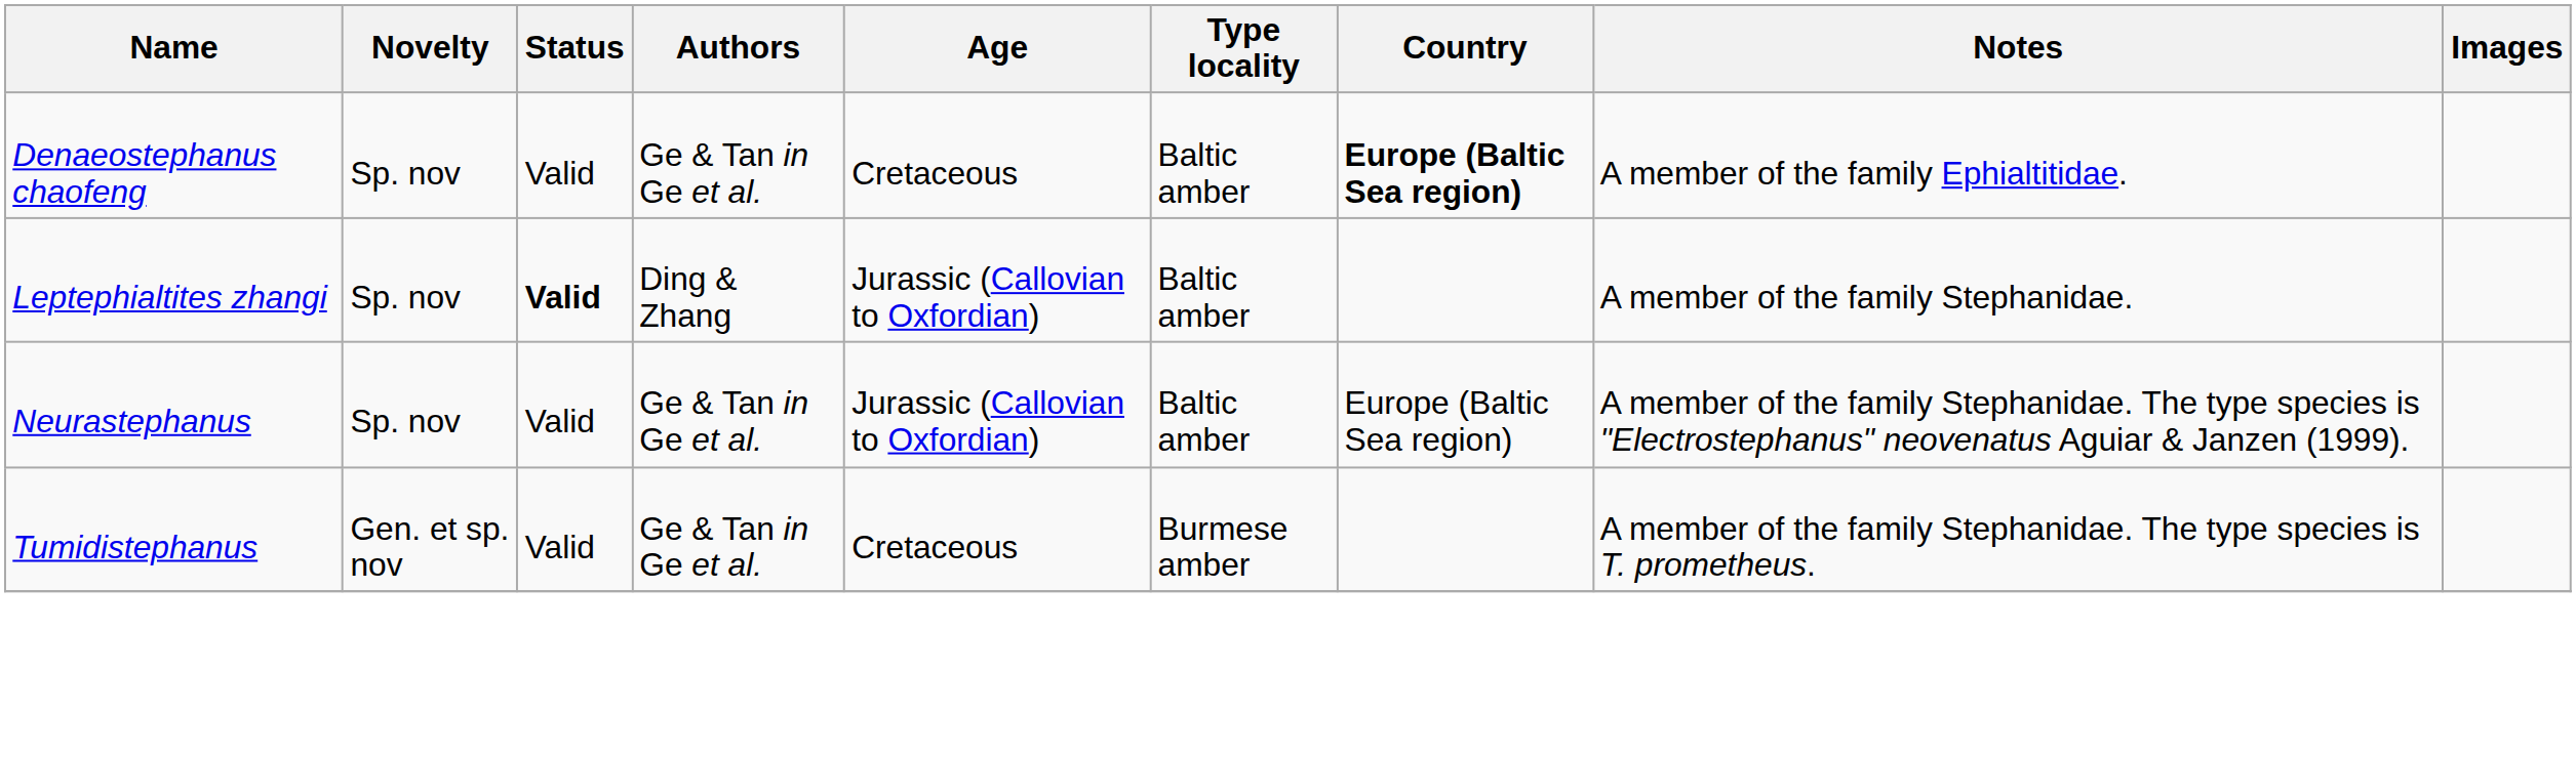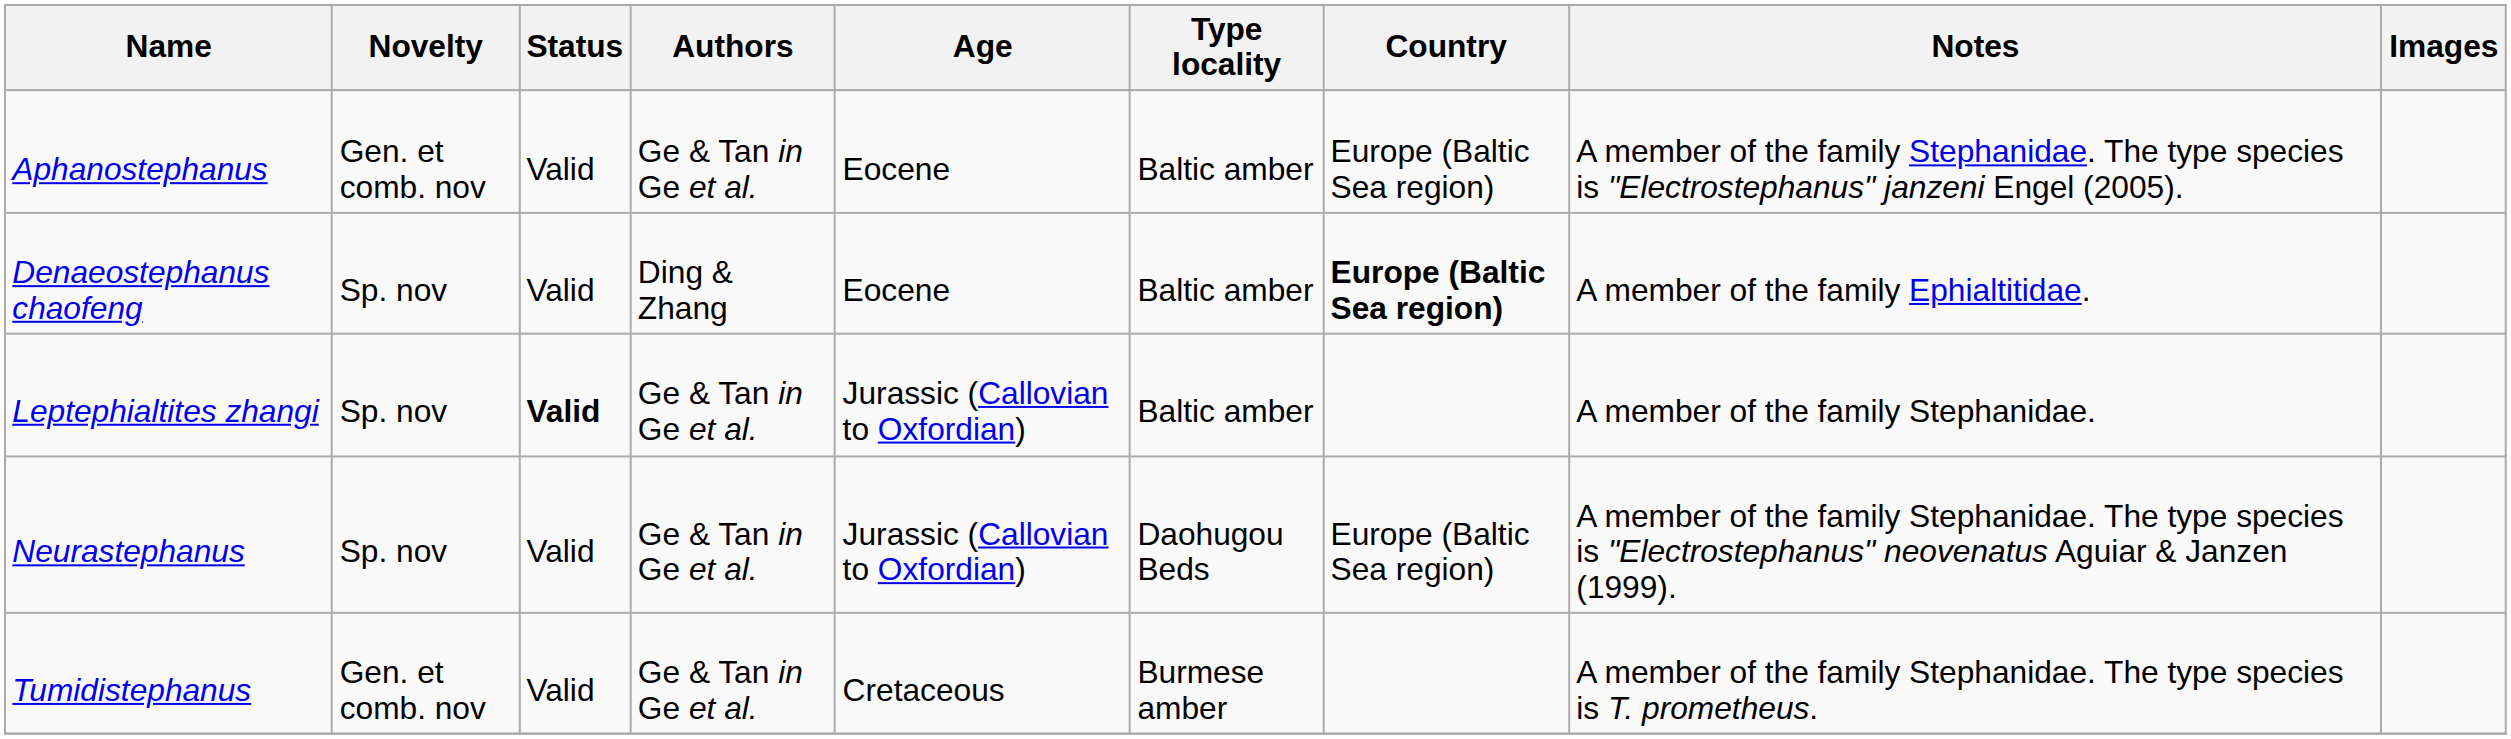+ row: Aphanostephanus | Gen. et comb. nov | Valid | Ge & Tan in Ge et al. | Eocene | Baltic amber | Europe (Baltic Sea region) | A member of the family Stephanidae. The type species is "Electrostephanus" janzeni Engel (2005).
Denaeostephanus chaofeng | Authors: Ge & Tan in Ge et al. -> Ding & Zhang
Denaeostephanus chaofeng | Age: Cretaceous -> Eocene
Leptephialtites zhangi | Authors: Ding & Zhang -> Ge & Tan in Ge et al.
Neurastephanus | Type locality: Baltic amber -> Daohugou Beds
Tumidistephanus | Novelty: Gen. et sp. nov -> Gen. et comb. nov
